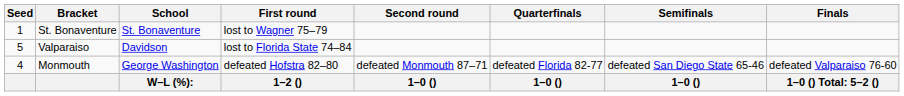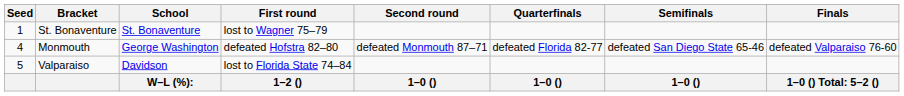rows swapped: Monmouth <-> Valparaiso
